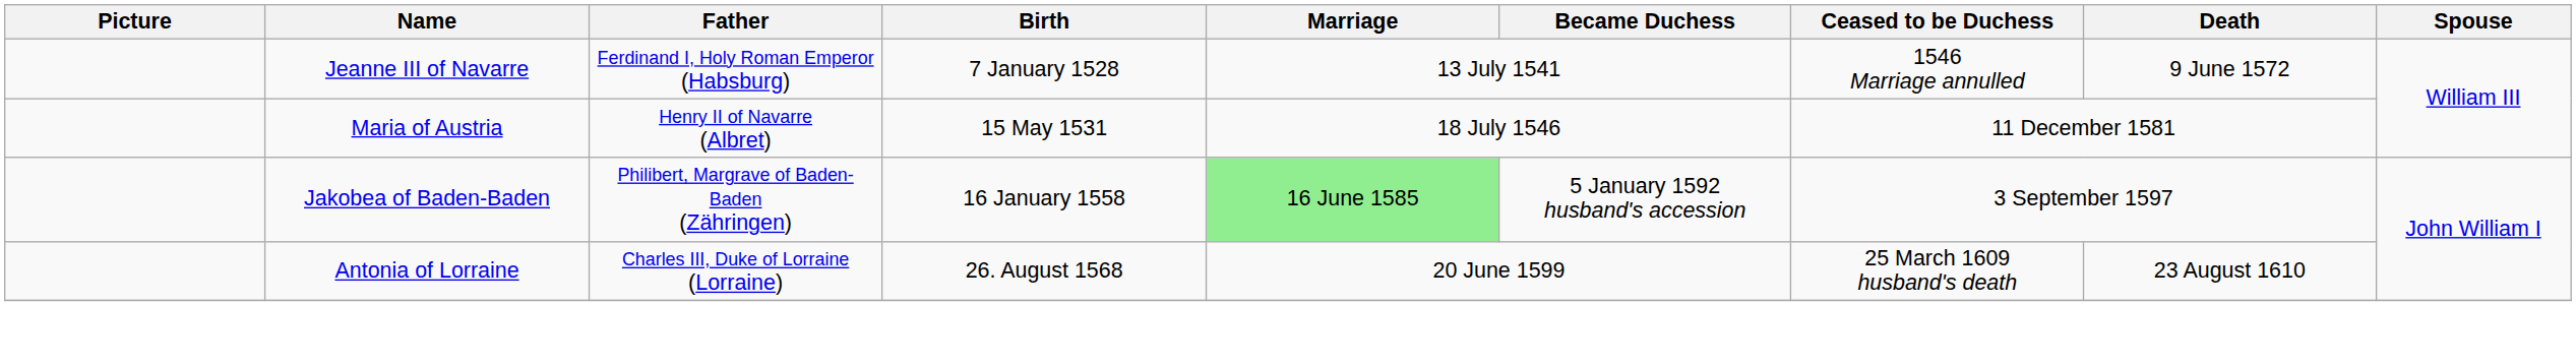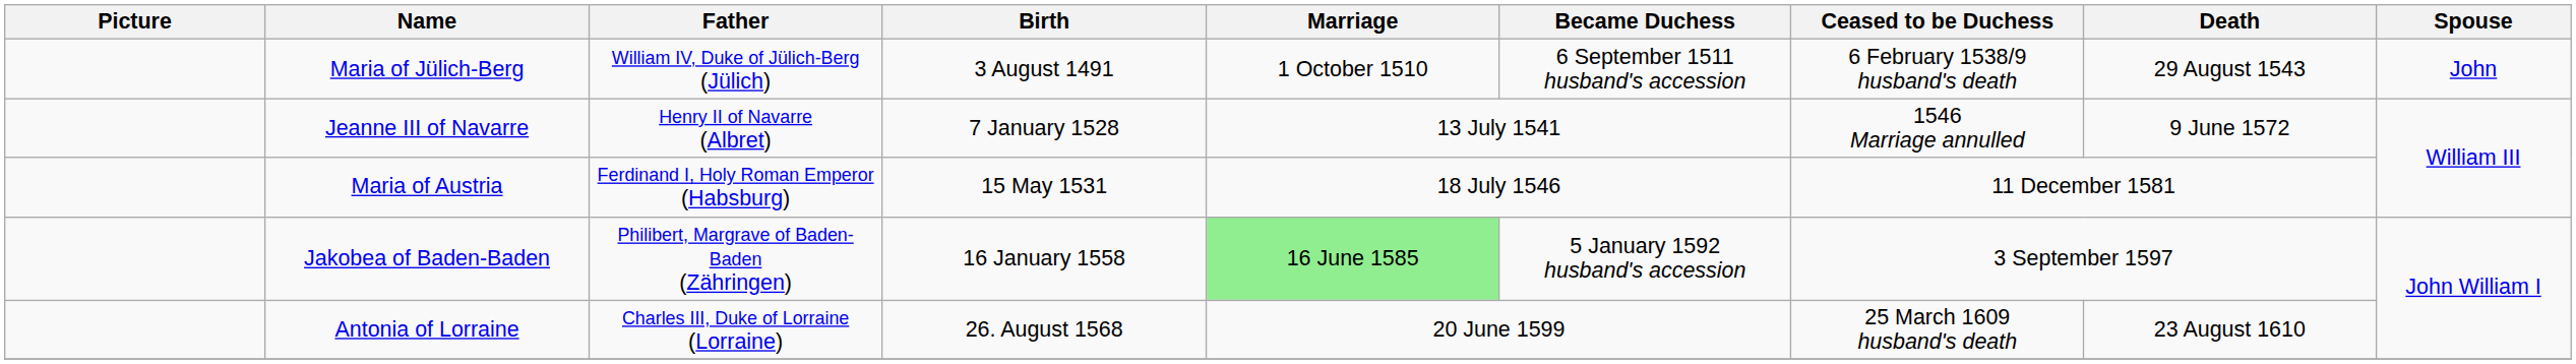+ row: Maria of Jülich-Berg | William IV, Duke of Jülich-Berg (Jülich) | 3 August 1491 | 1 October 1510 | 6 September 1511 husband's accession | 6 February 1538/9 husband's death | 29 August 1543 | John
Jeanne III of Navarre | Father: Ferdinand I, Holy Roman Emperor (Habsburg) -> Henry II of Navarre (Albret)
Maria of Austria | Father: Henry II of Navarre (Albret) -> Ferdinand I, Holy Roman Emperor (Habsburg)
